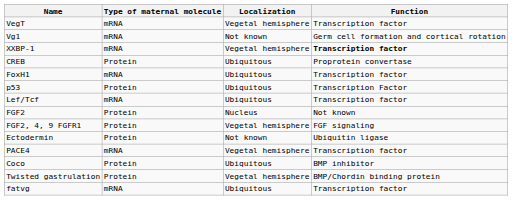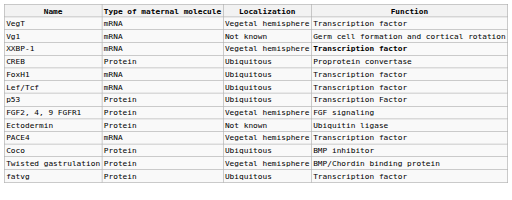rows swapped: p53 <-> Lef/Tcf
- row: FGF2 | Protein | Nucleus | Not known
fatvg | Type of maternal molecule: mRNA -> Protein
